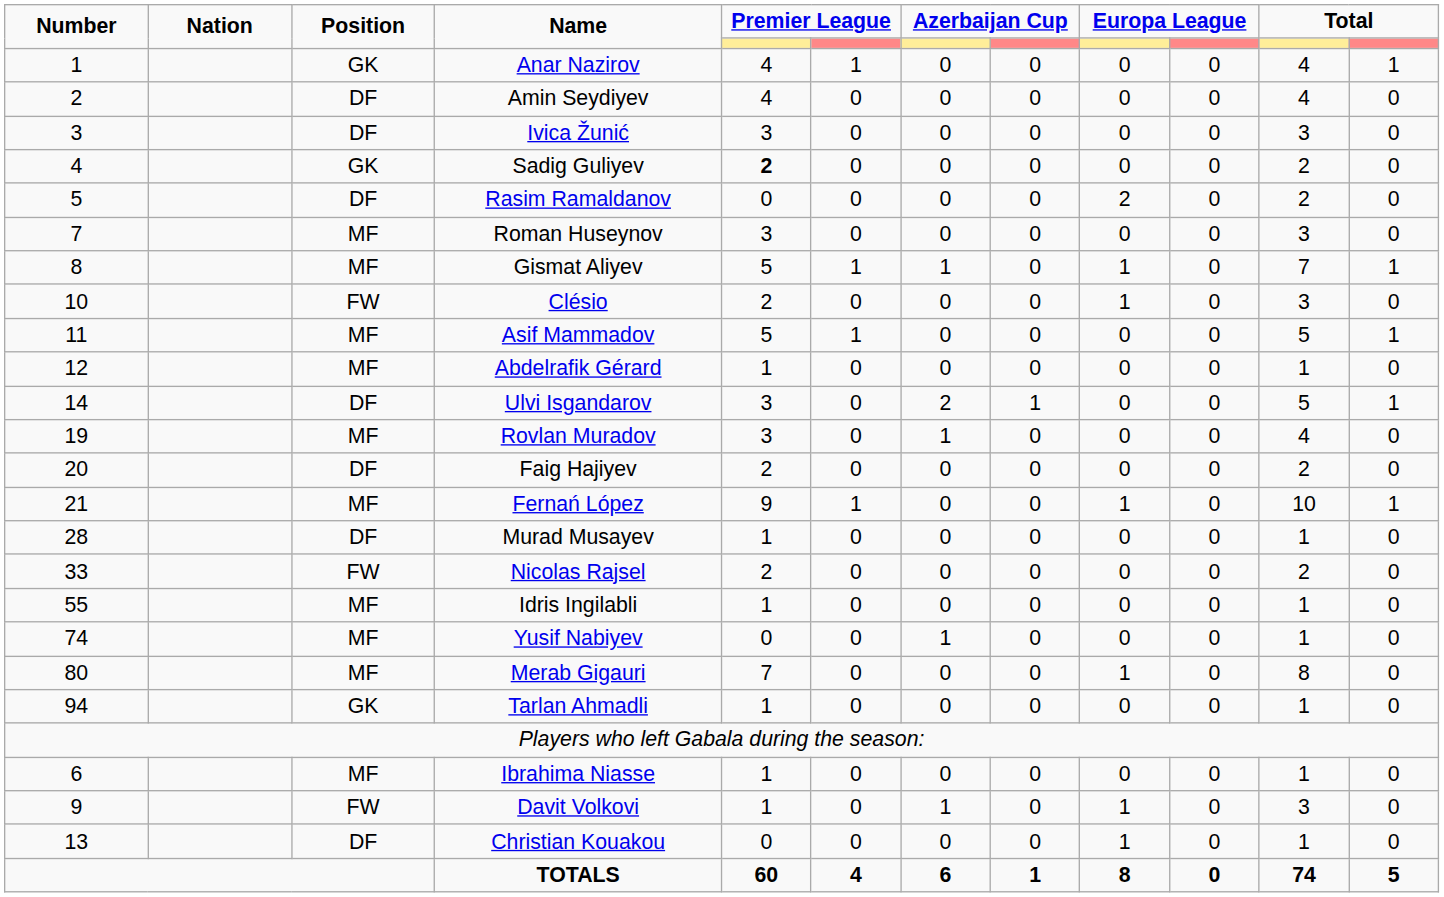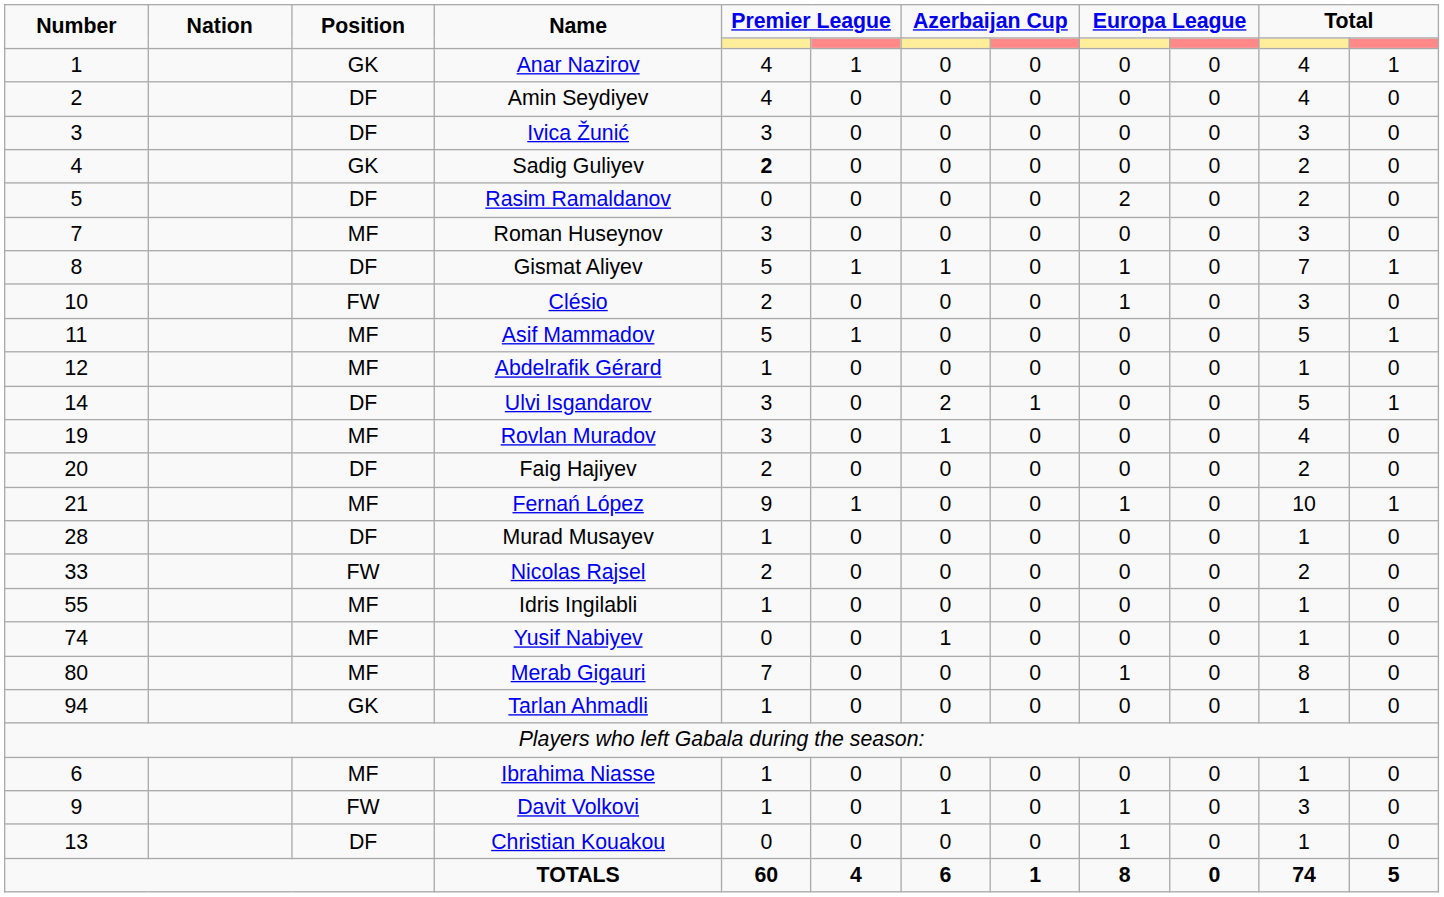Gismat Aliyev | Position: MF -> DF
